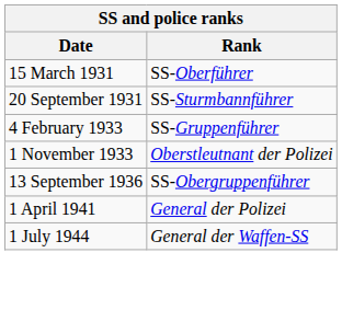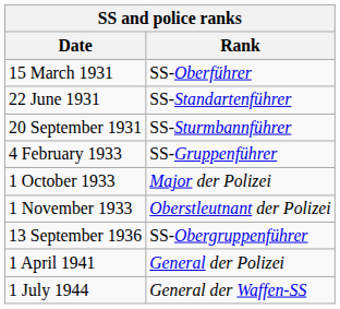+ row: 22 June 1931 | SS-Standartenführer
+ row: 1 October 1933 | Major der Polizei
